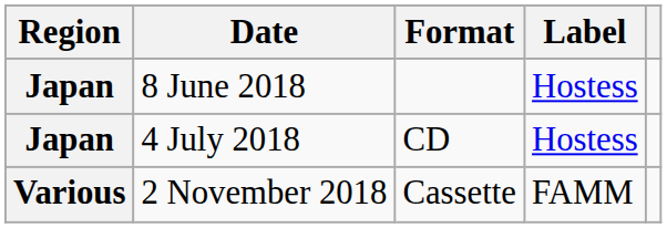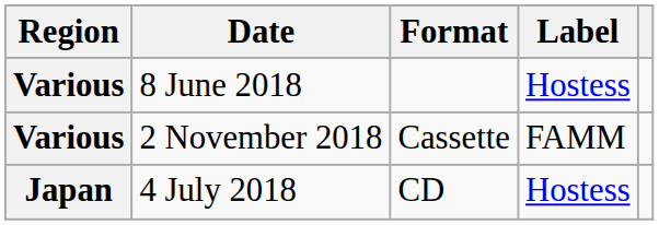8 June 2018 | Region: Japan -> Various
rows swapped: 4 July 2018 <-> 2 November 2018
